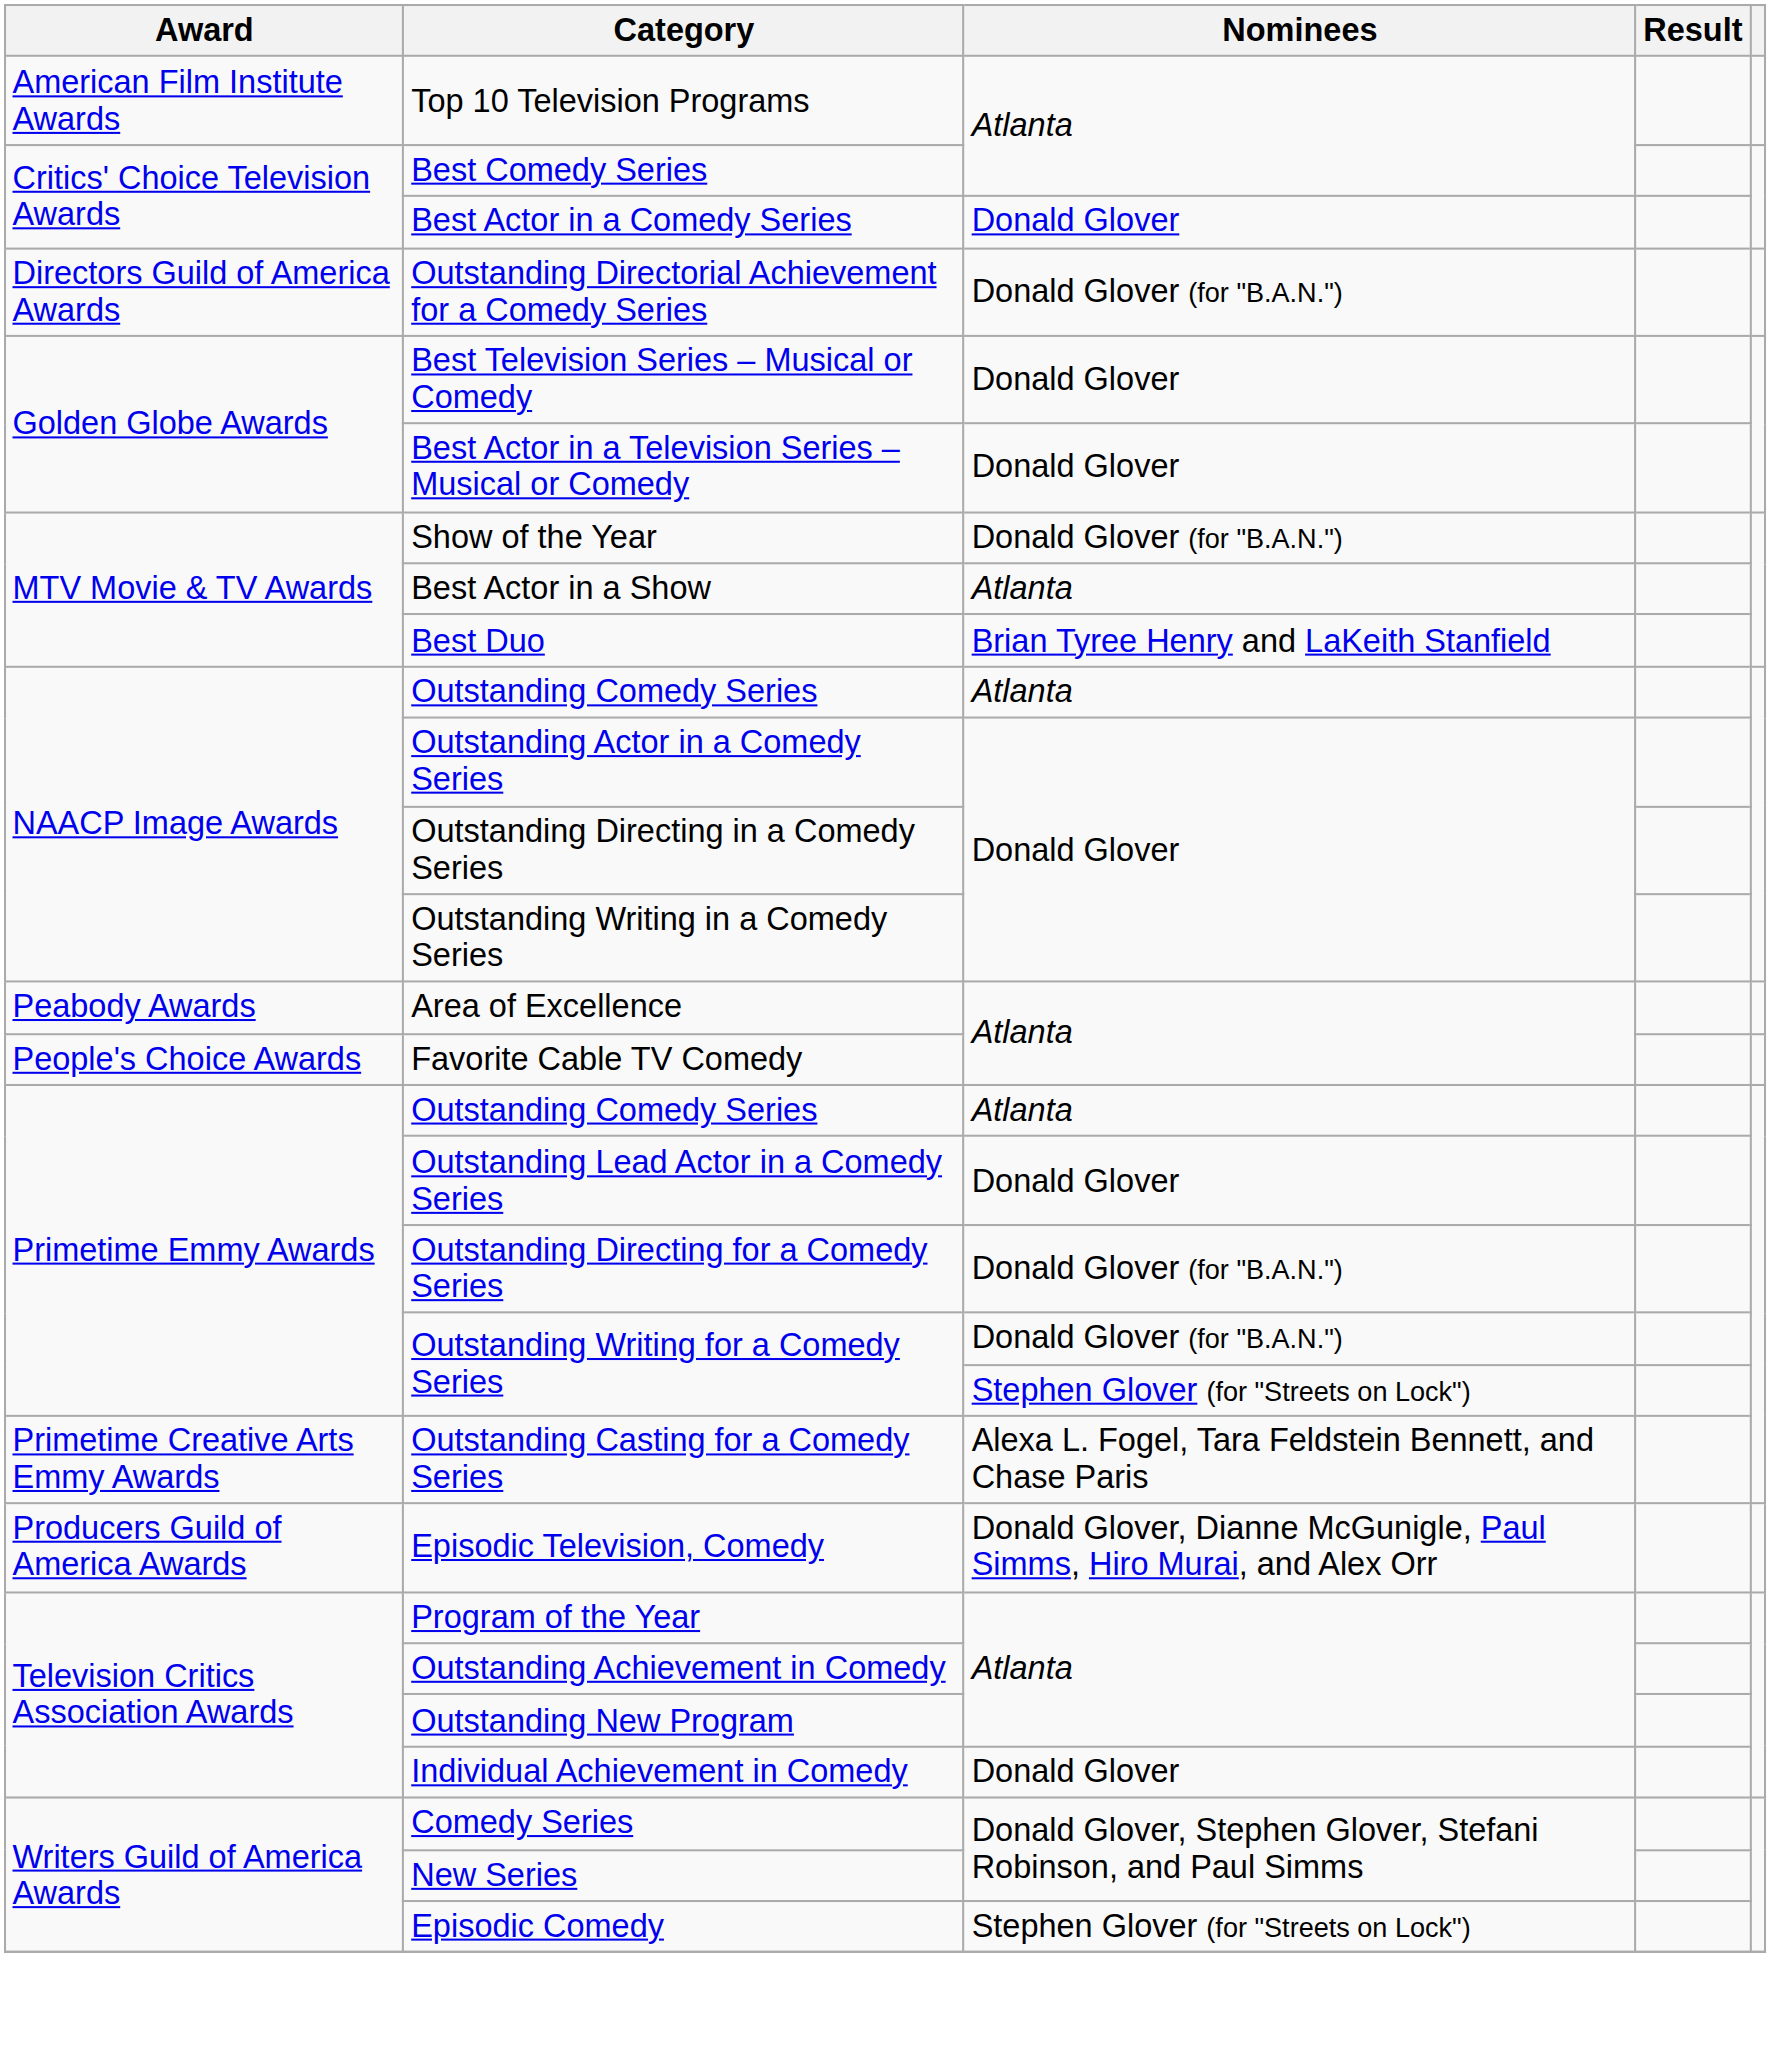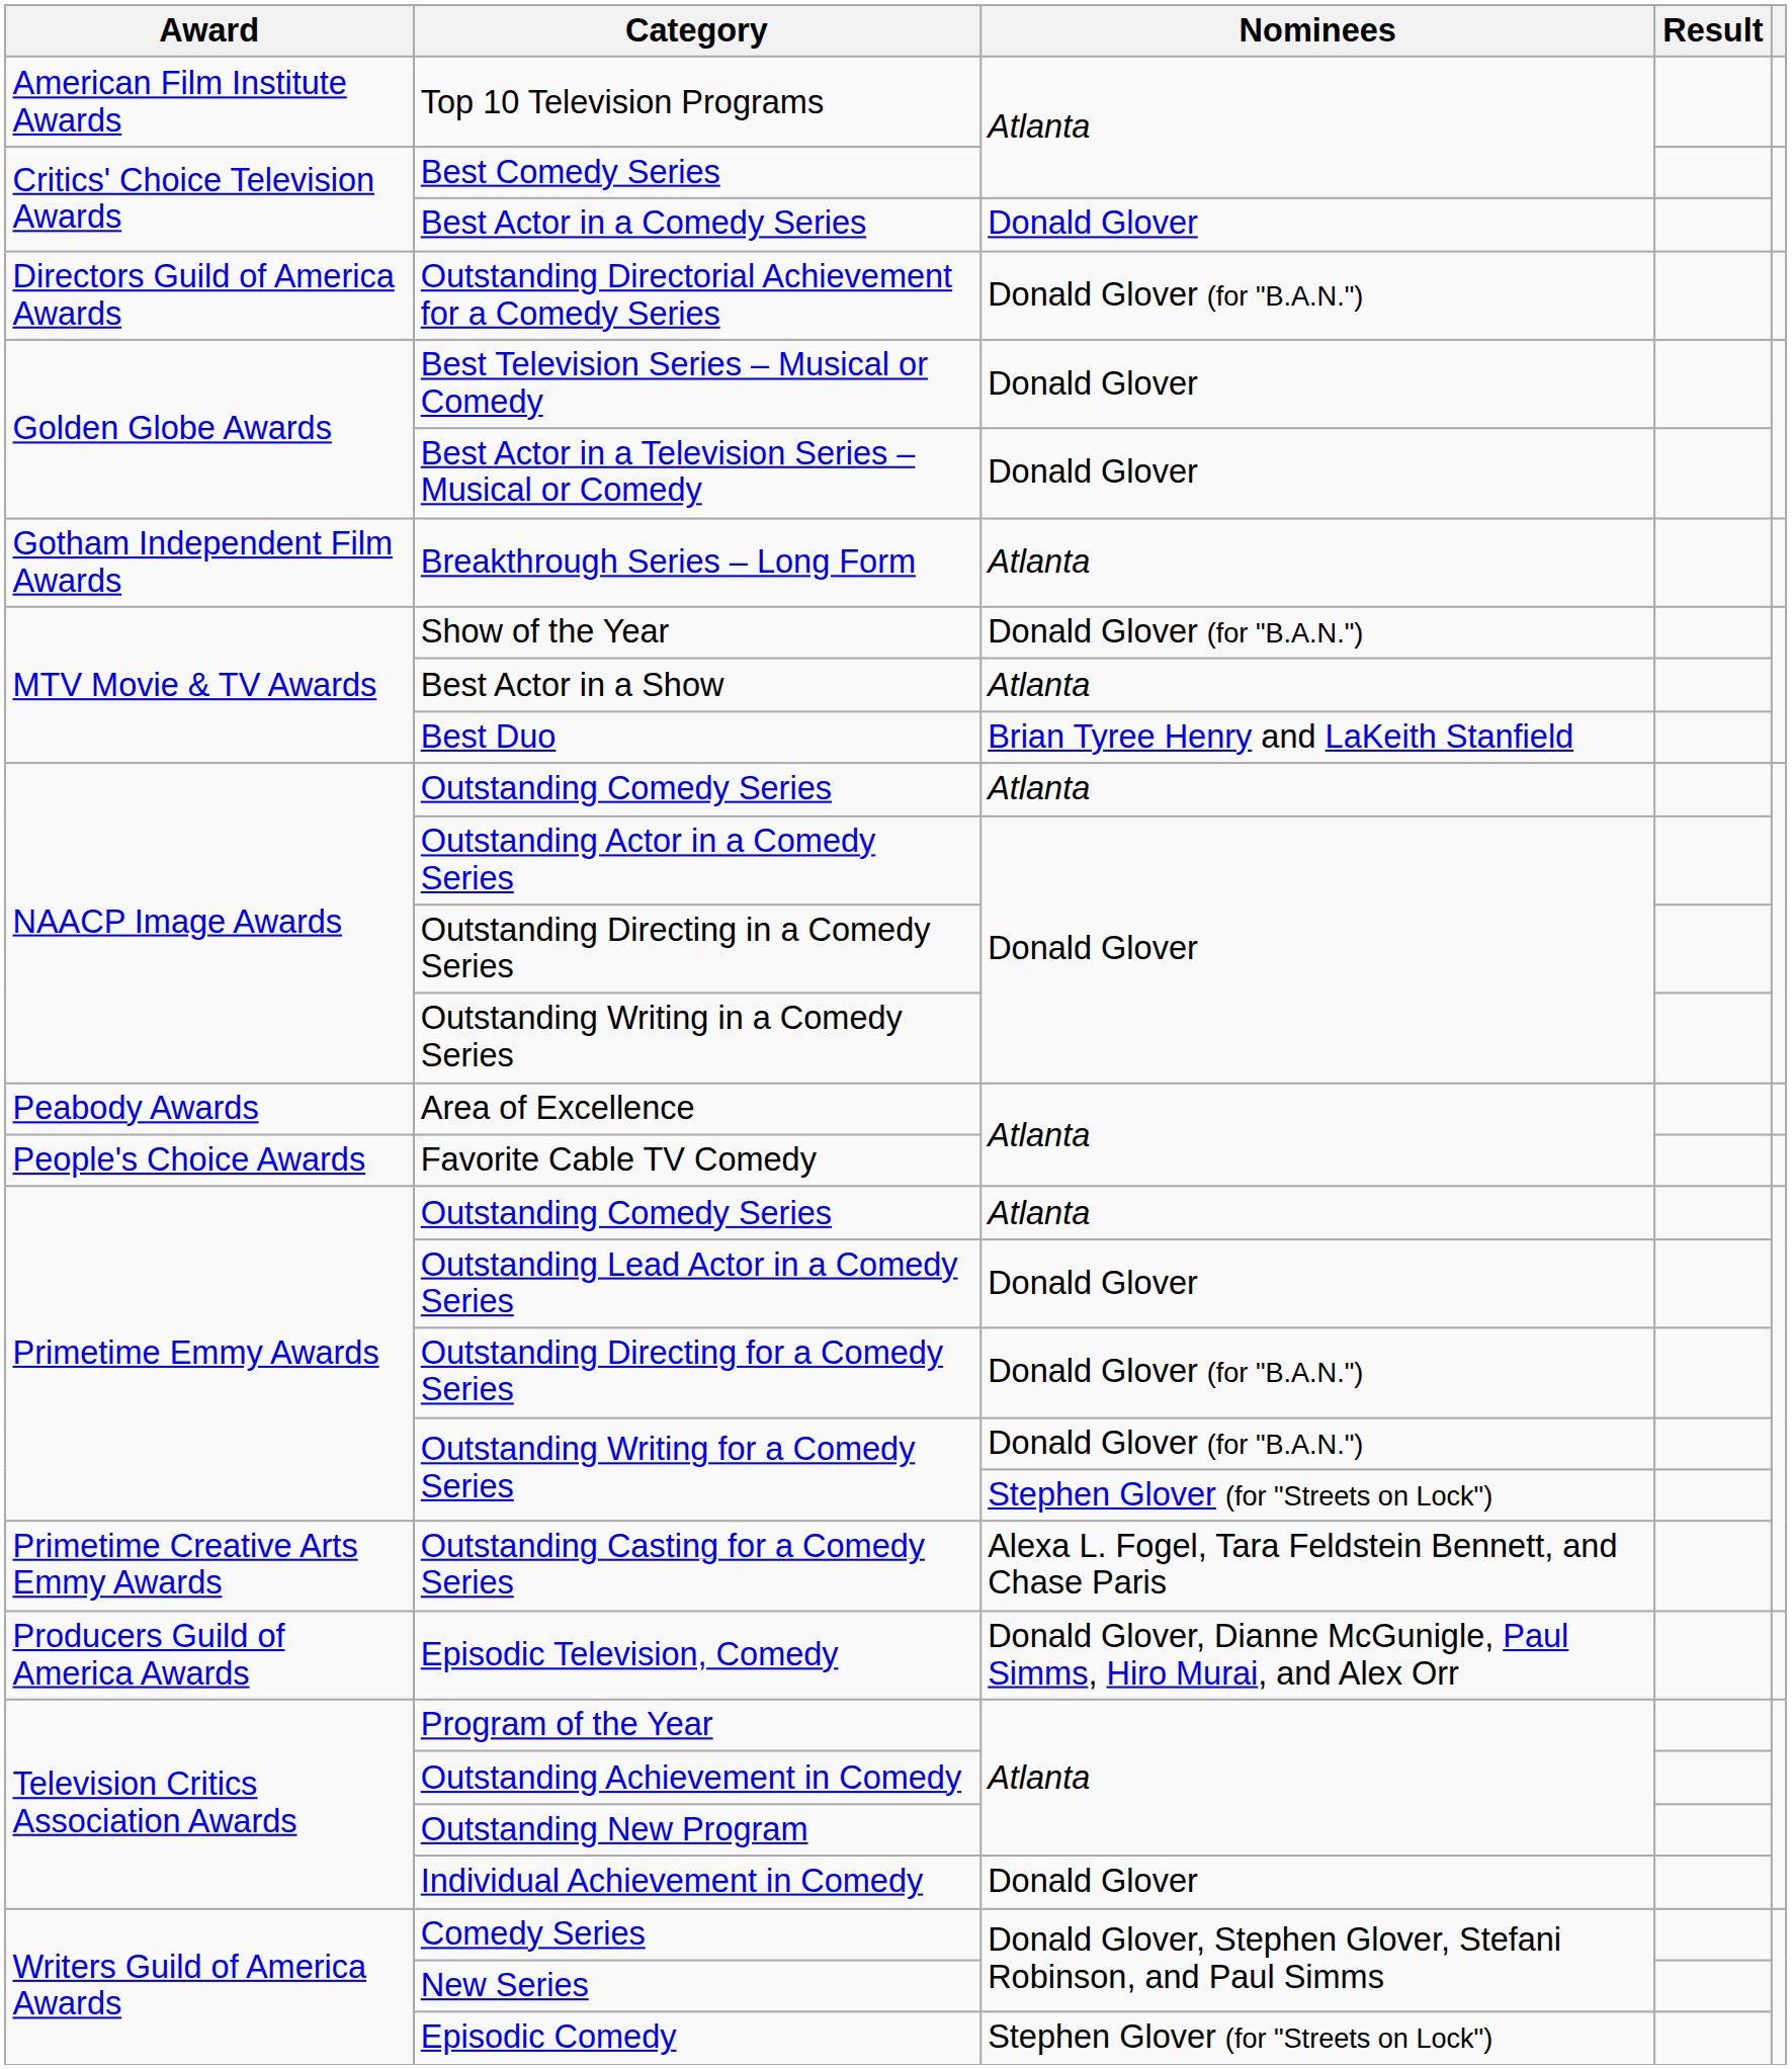+ row: Gotham Independent Film Awards | Breakthrough Series – Long Form | Atlanta
